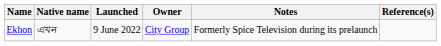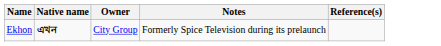- column: Launched | 9 June 2022
Ekhon | Native name: normal -> bold
